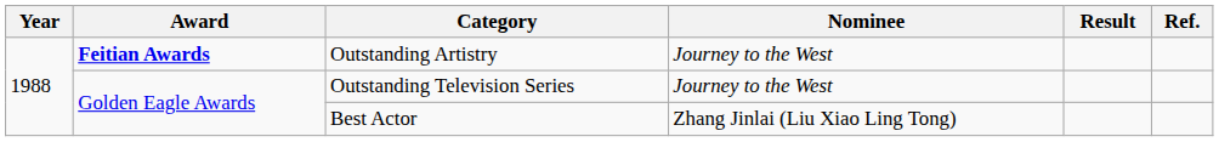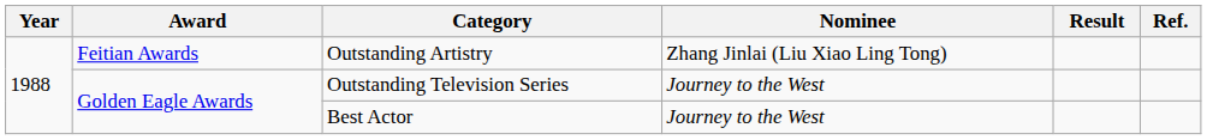Outstanding Artistry | Award: bold -> normal
Outstanding Artistry | Nominee: Journey to the West -> Zhang Jinlai (Liu Xiao Ling Tong)
Best Actor | Nominee: Zhang Jinlai (Liu Xiao Ling Tong) -> Journey to the West
